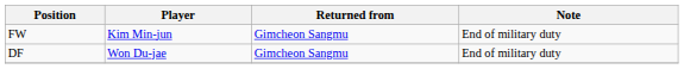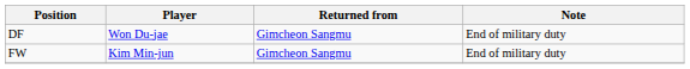rows swapped: DF <-> FW
